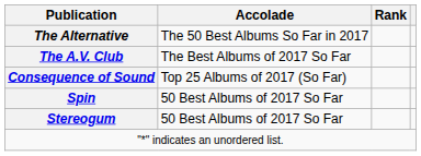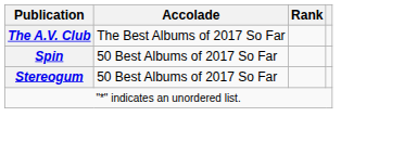- row: The Alternative | The 50 Best Albums So Far in 2017
- row: Consequence of Sound | Top 25 Albums of 2017 (So Far)
